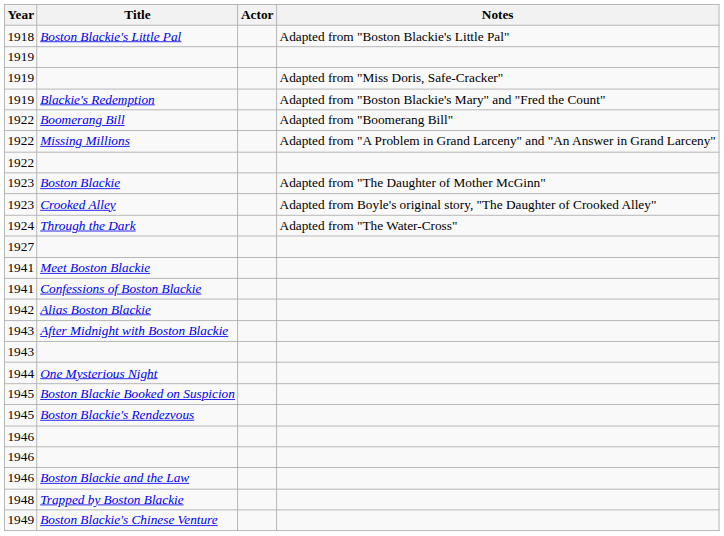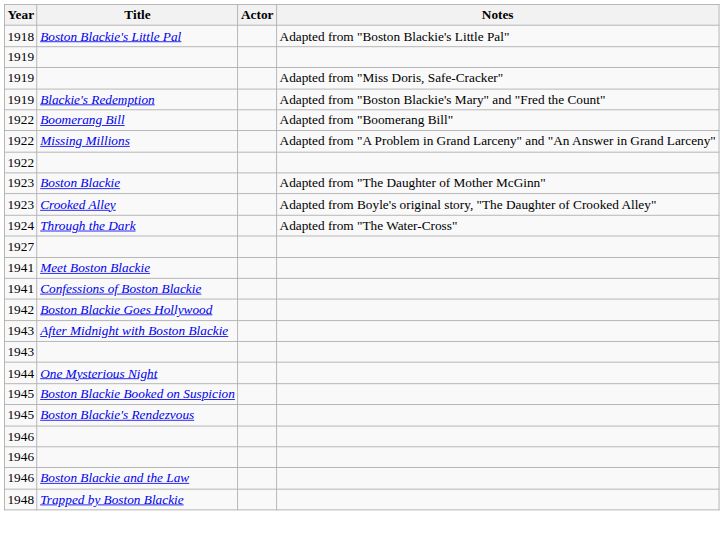- row: 1942 | Alias Boston Blackie
+ row: 1942 | Boston Blackie Goes Hollywood
- row: 1949 | Boston Blackie's Chinese Venture
